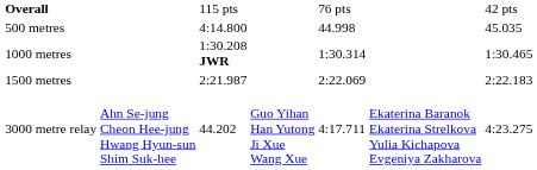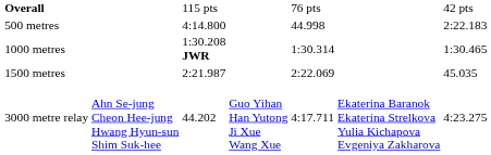500 metres | column 7: 45.035 -> 2:22.183
1500 metres | column 7: 2:22.183 -> 45.035
